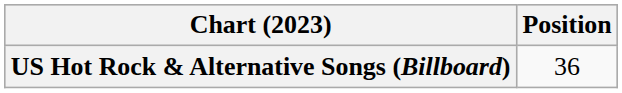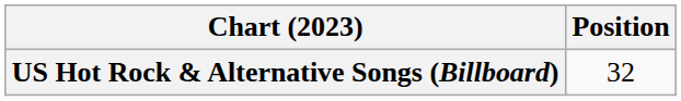US Hot Rock & Alternative Songs (Billboard) | Position: 36 -> 32
